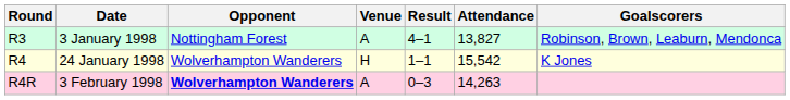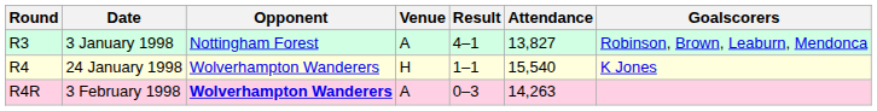24 January 1998 | Attendance: 15,542 -> 15,540
